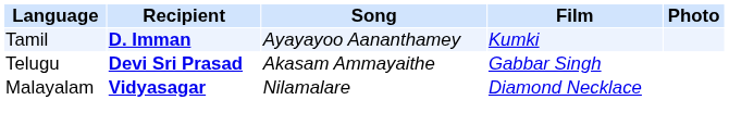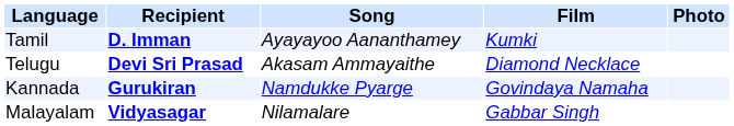Telugu | Film: Gabbar Singh -> Diamond Necklace
+ row: Kannada | Gurukiran | Namdukke Pyarge | Govindaya Namaha
Malayalam | Film: Diamond Necklace -> Gabbar Singh
